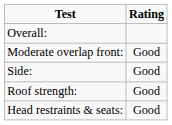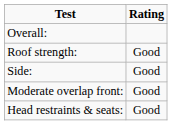rows swapped: Moderate overlap front: <-> Roof strength:
